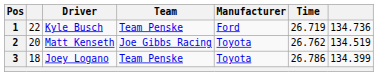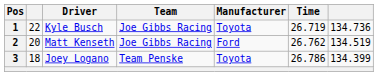1 | Team: Team Penske -> Joe Gibbs Racing
1 | Manufacturer: Ford -> Toyota
2 | Manufacturer: Toyota -> Ford
